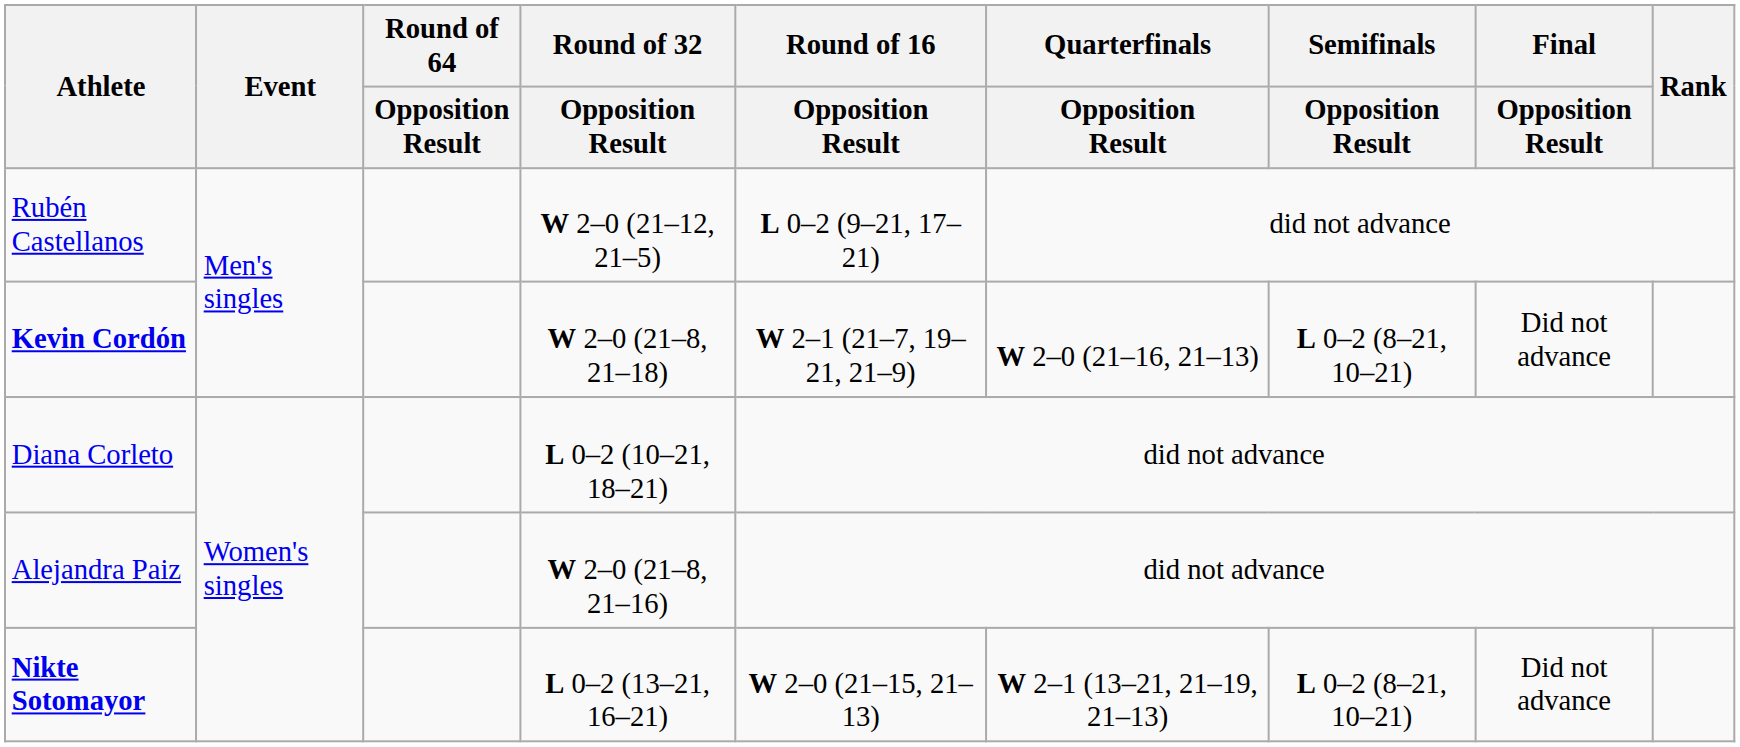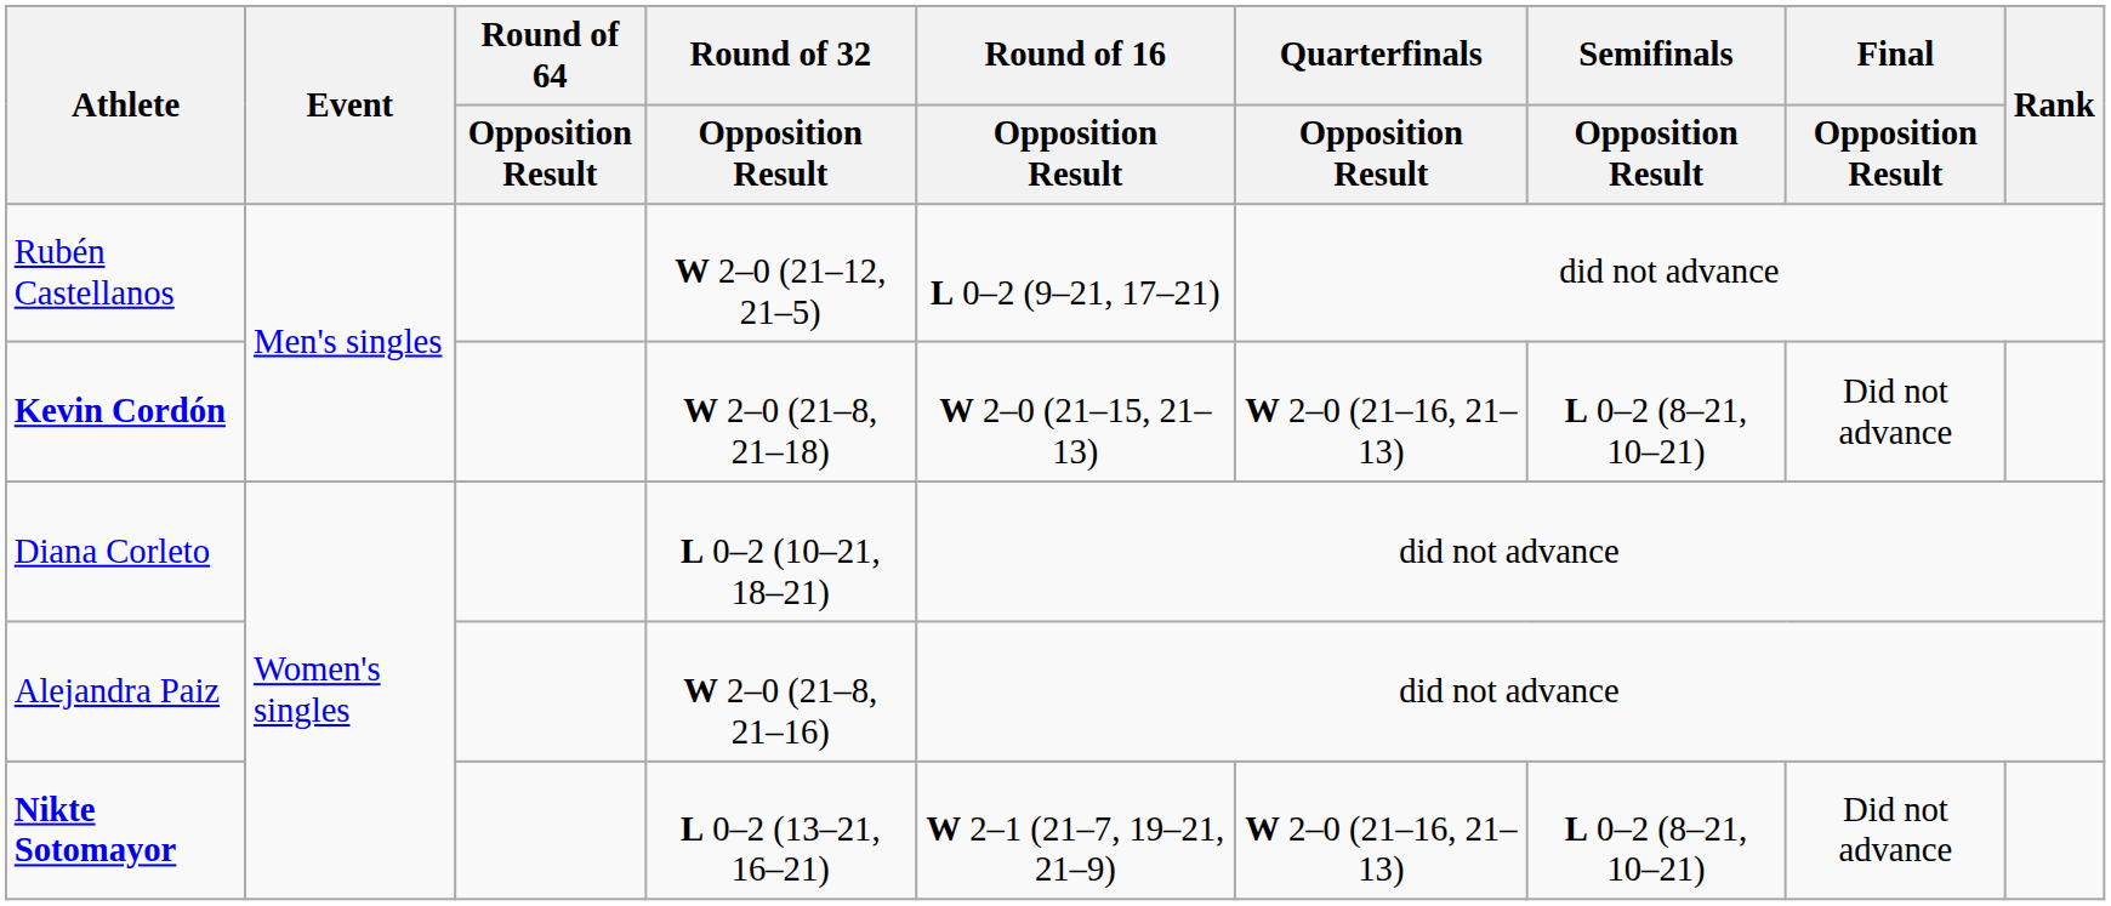Kevin Cordón | Round of 16 / Opposition Result: W 2–1 (21–7, 19–21, 21–9) -> W 2–0 (21–15, 21–13)
Nikte Sotomayor | Round of 16 / Opposition Result: W 2–0 (21–15, 21–13) -> W 2–1 (21–7, 19–21, 21–9)
Nikte Sotomayor | Quarterfinals / Opposition Result: W 2–1 (13–21, 21–19, 21–13) -> W 2–0 (21–16, 21–13)
